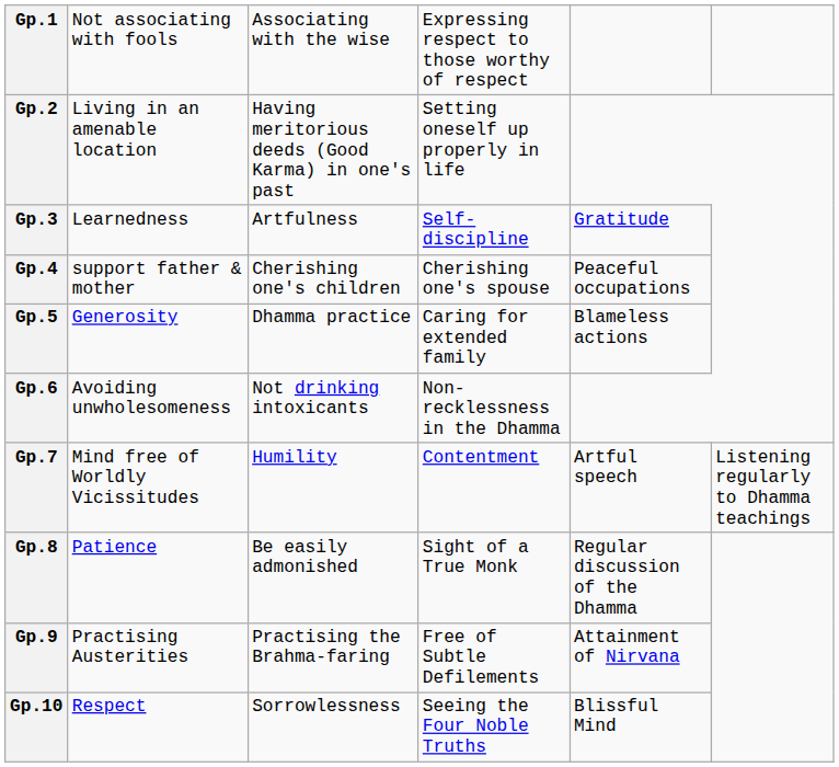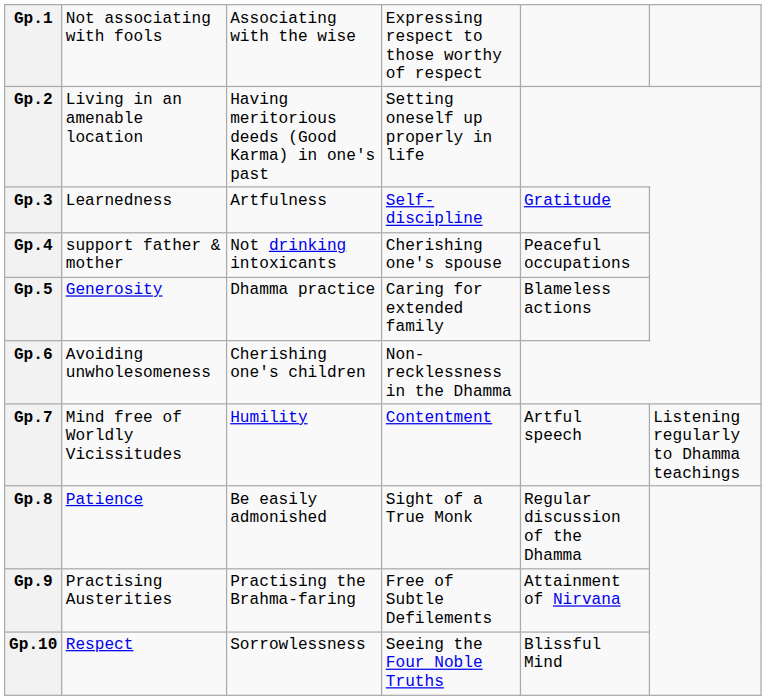Gp.4 | column 3: Cherishing one's children -> Not drinking intoxicants
Gp.6 | column 3: Not drinking intoxicants -> Cherishing one's children
